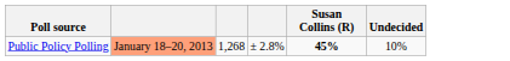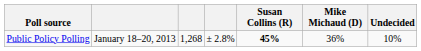+ column: Mike Michaud (D) | 36%
Public Policy Polling | column 2: lightsalmon background -> no background
